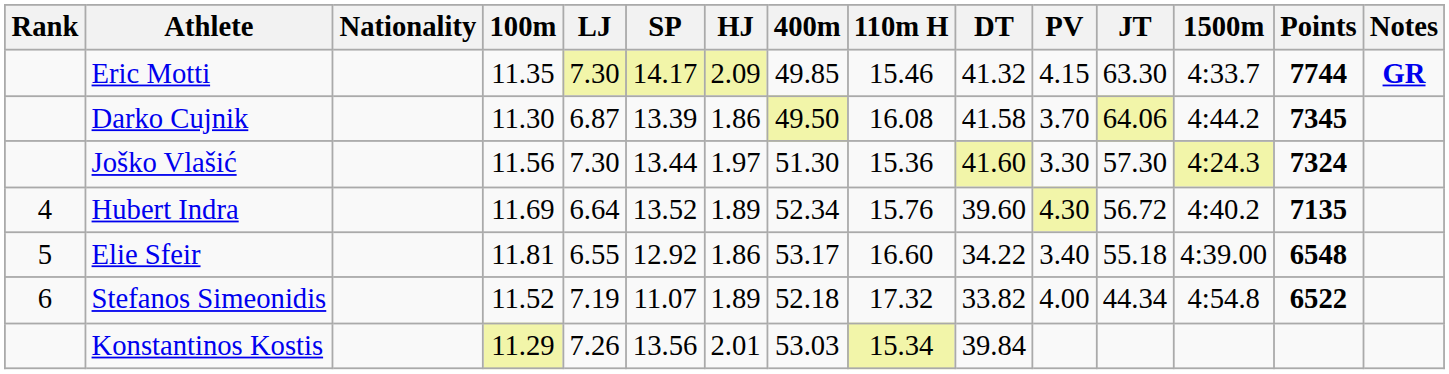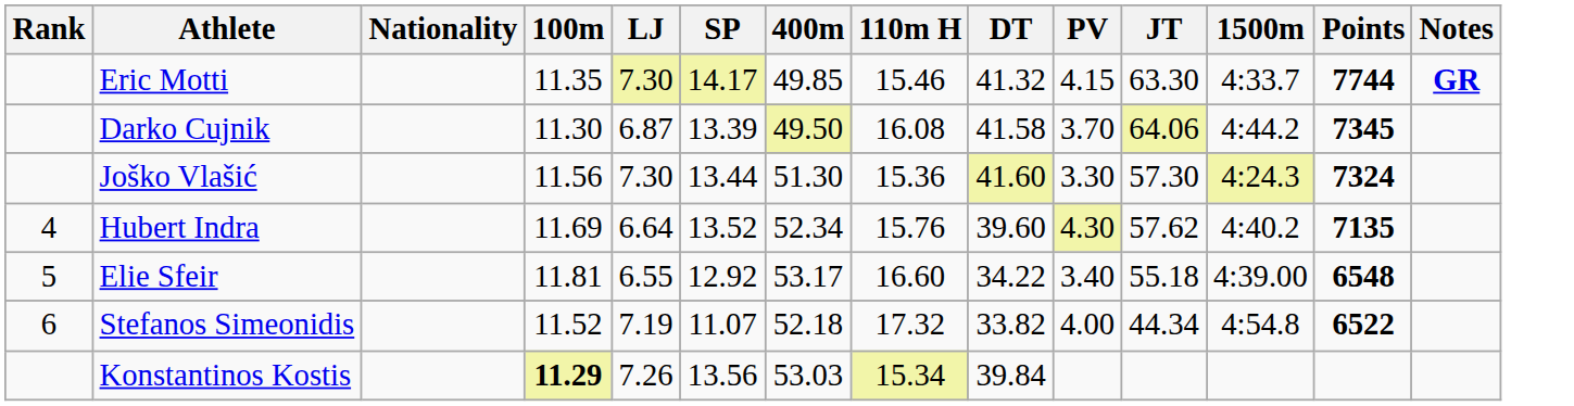- column: HJ | 2.09 | 1.86 | 1.97 | 1.89 | 1.86 | 1.89 | 2.01
Hubert Indra | JT: 56.72 -> 57.62
Konstantinos Kostis | 100m: normal -> bold
